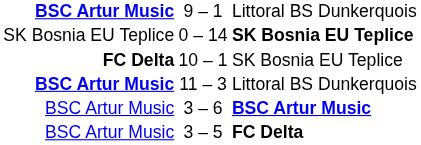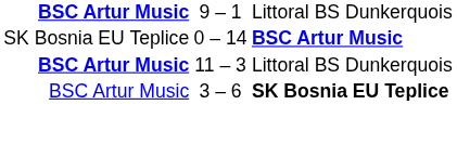0 – 14 | column 3: SK Bosnia EU Teplice -> BSC Artur Music
- row: FC Delta | 10 – 1 | SK Bosnia EU Teplice
3 – 6 | column 3: BSC Artur Music -> SK Bosnia EU Teplice
- row: BSC Artur Music | 3 – 5 | FC Delta
